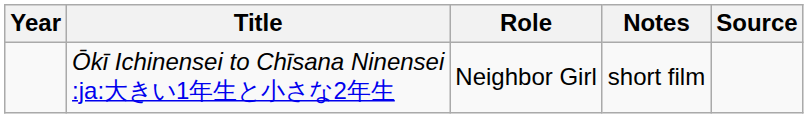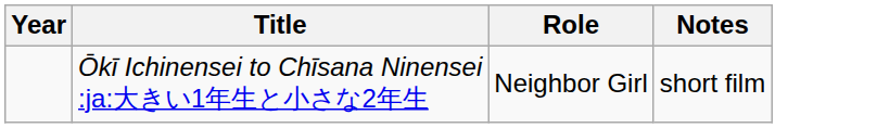- column: Source
